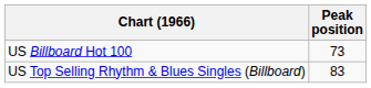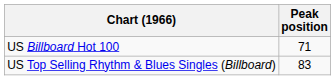US Billboard Hot 100 | Peak position: 73 -> 71
